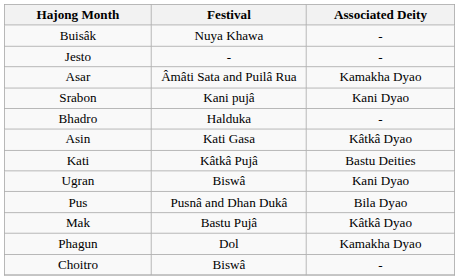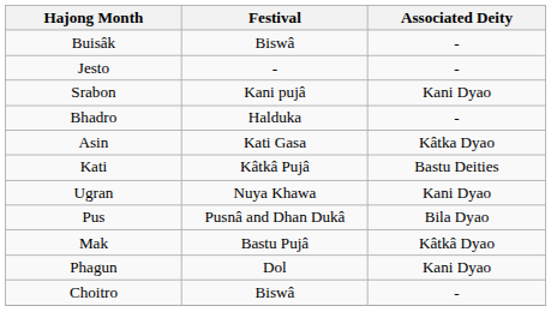Buisâk | Festival: Nuya Khawa -> Biswâ
- row: Asar | Âmâti Sata and Puilâ Rua | Kamakha Dyao
Asin | Associated Deity: Kâtkâ Dyao -> Kâtka Dyao
Ugran | Festival: Biswâ -> Nuya Khawa
Phagun | Associated Deity: Kamakha Dyao -> Kani Dyao
